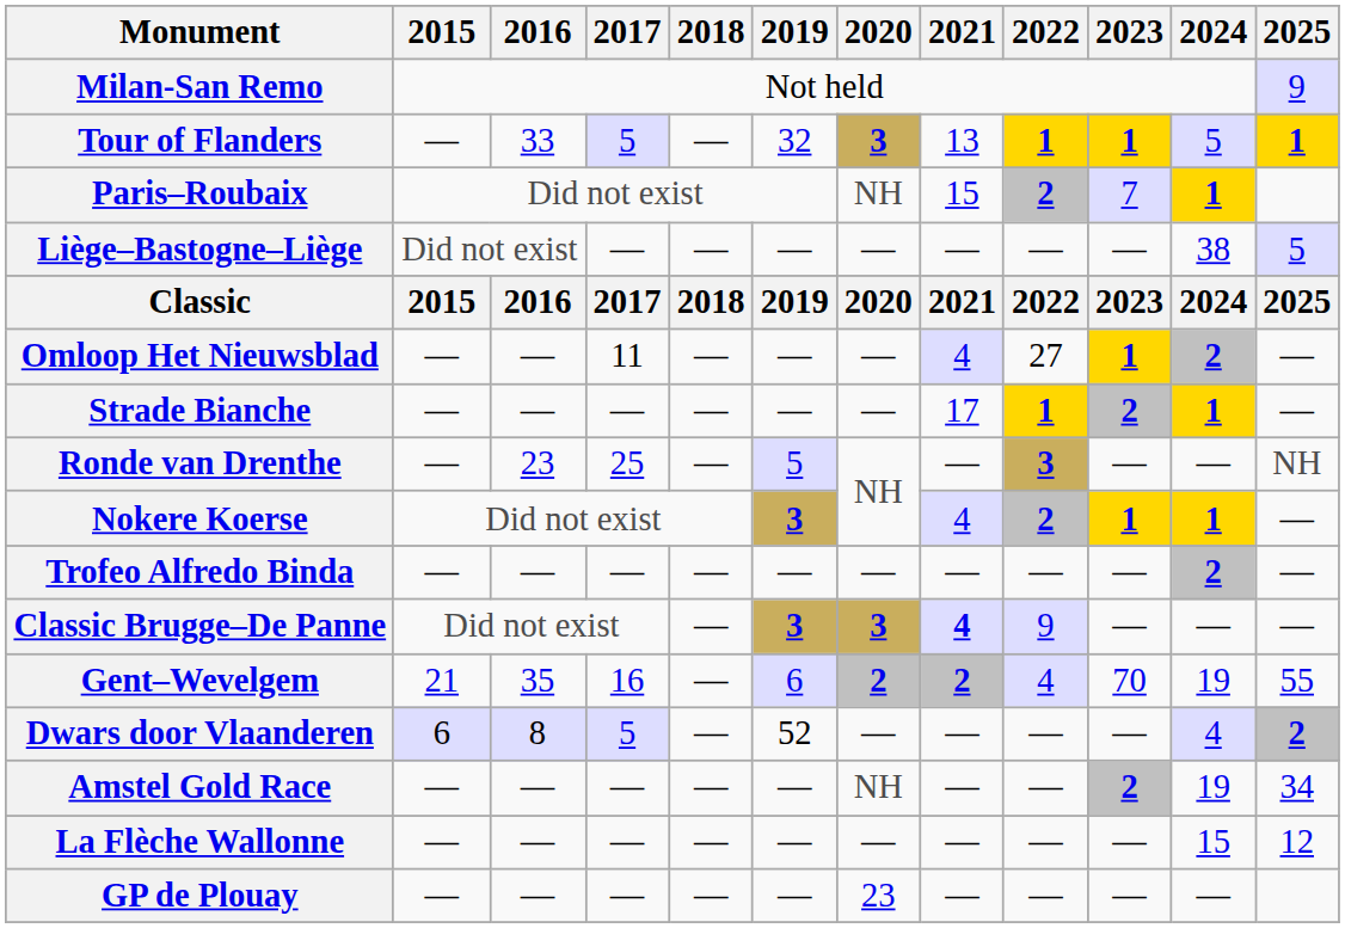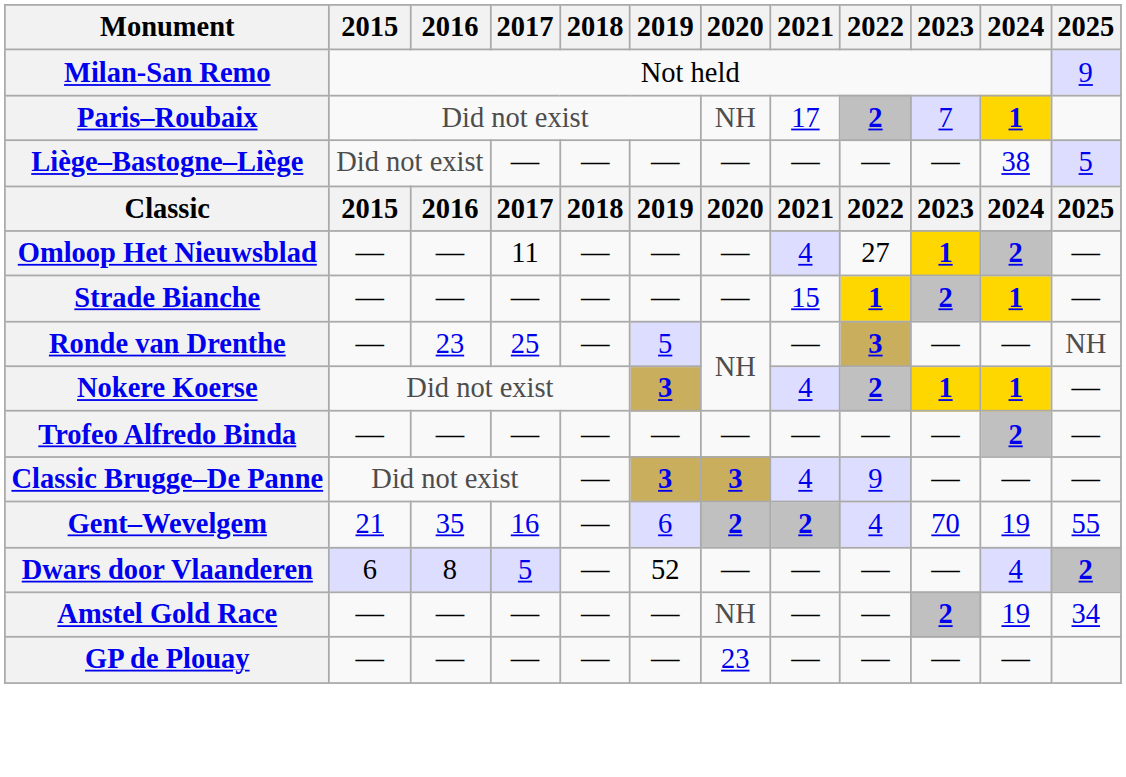- row: Tour of Flanders | — | 33 | 5 | — | 32 | 3 | 13 | 1 | 1 | 5 | 1
Paris–Roubaix | 2021: 15 -> 17
Strade Bianche | 2021: 17 -> 15
Classic Brugge–De Panne | 2021: bold -> normal
- row: La Flèche Wallonne | — | — | — | — | — | — | — | — | — | 15 | 12
